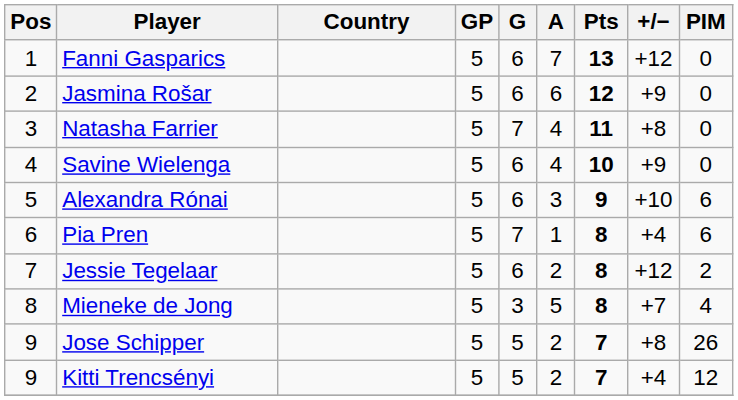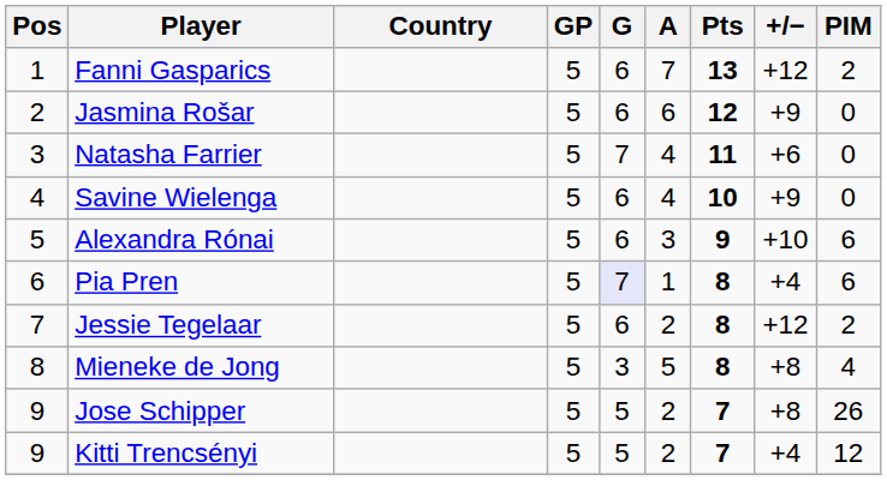Fanni Gasparics | PIM: 0 -> 2
Natasha Farrier | +/−: +8 -> +6
Pia Pren | G: no background -> lavender background
Mieneke de Jong | +/−: +7 -> +8
